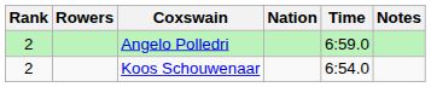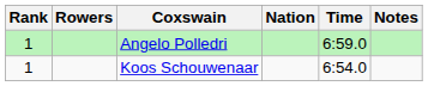Angelo Polledri | Rank: 2 -> 1
Koos Schouwenaar | Rank: 2 -> 1
